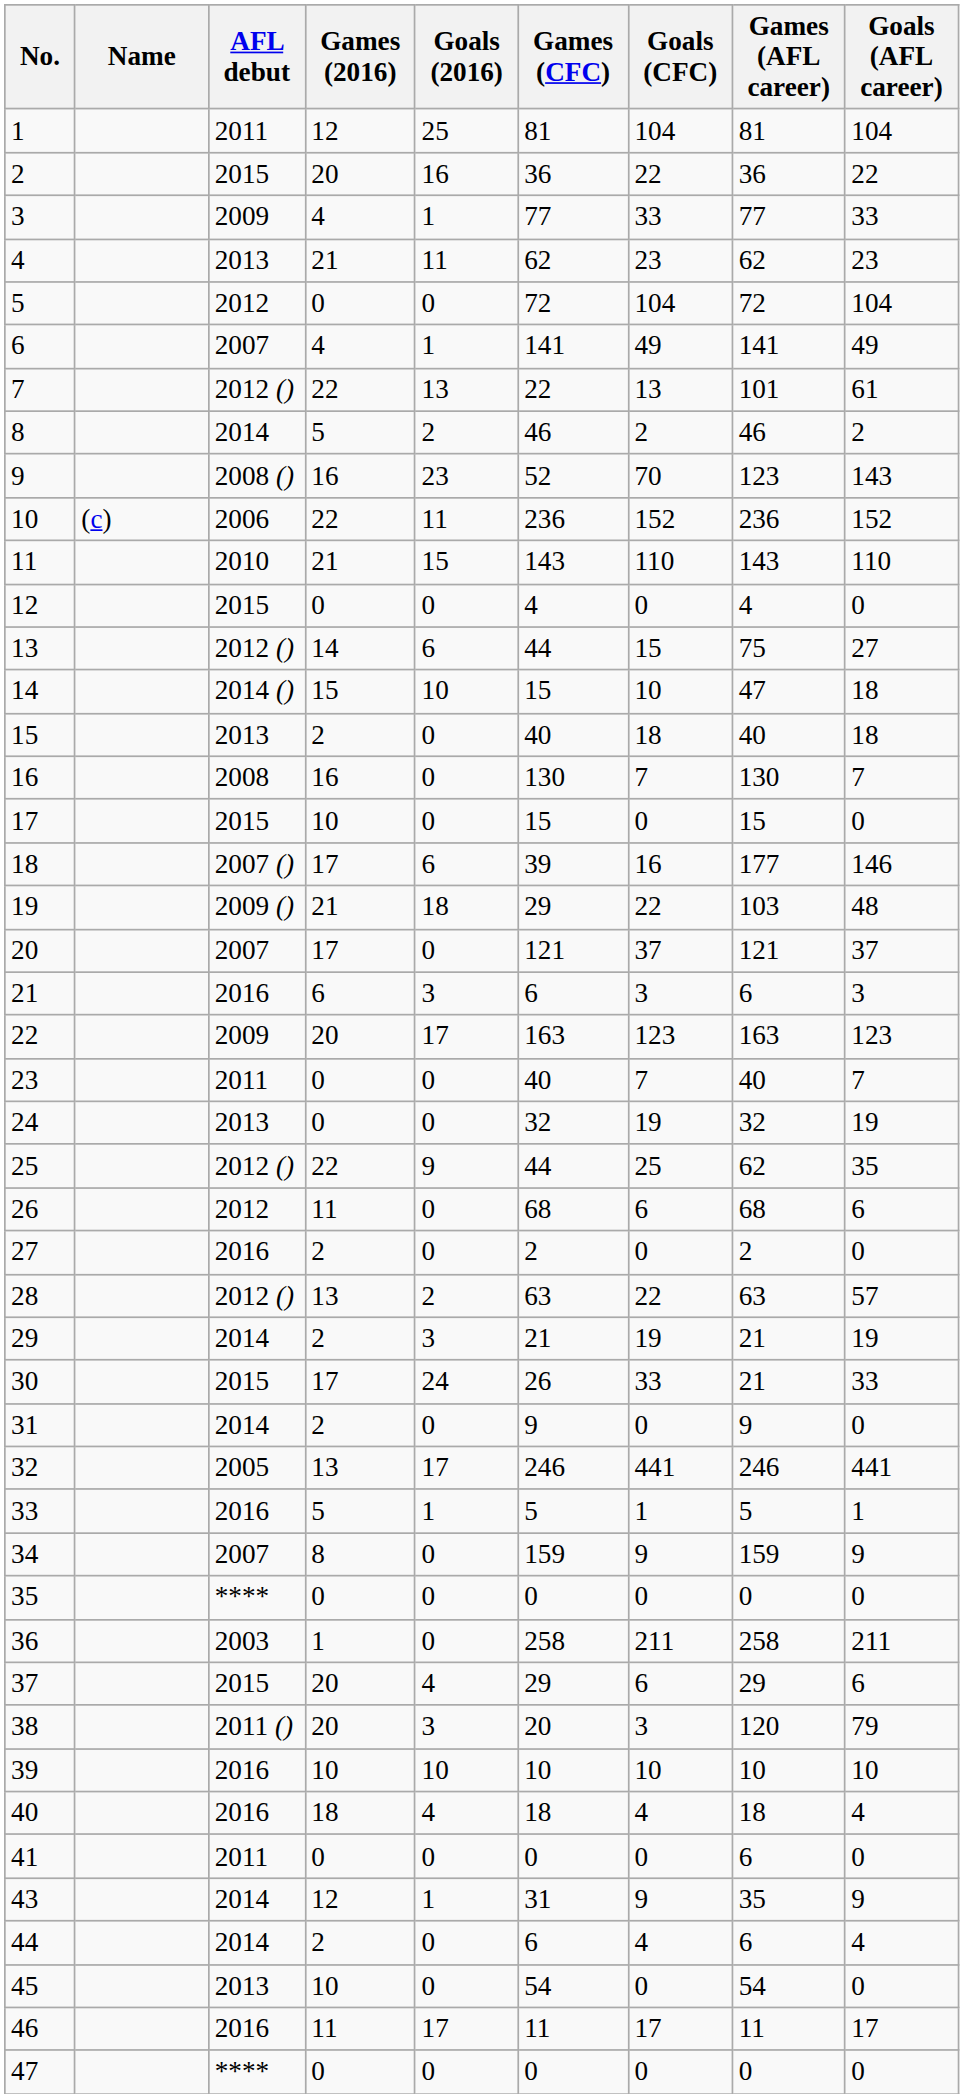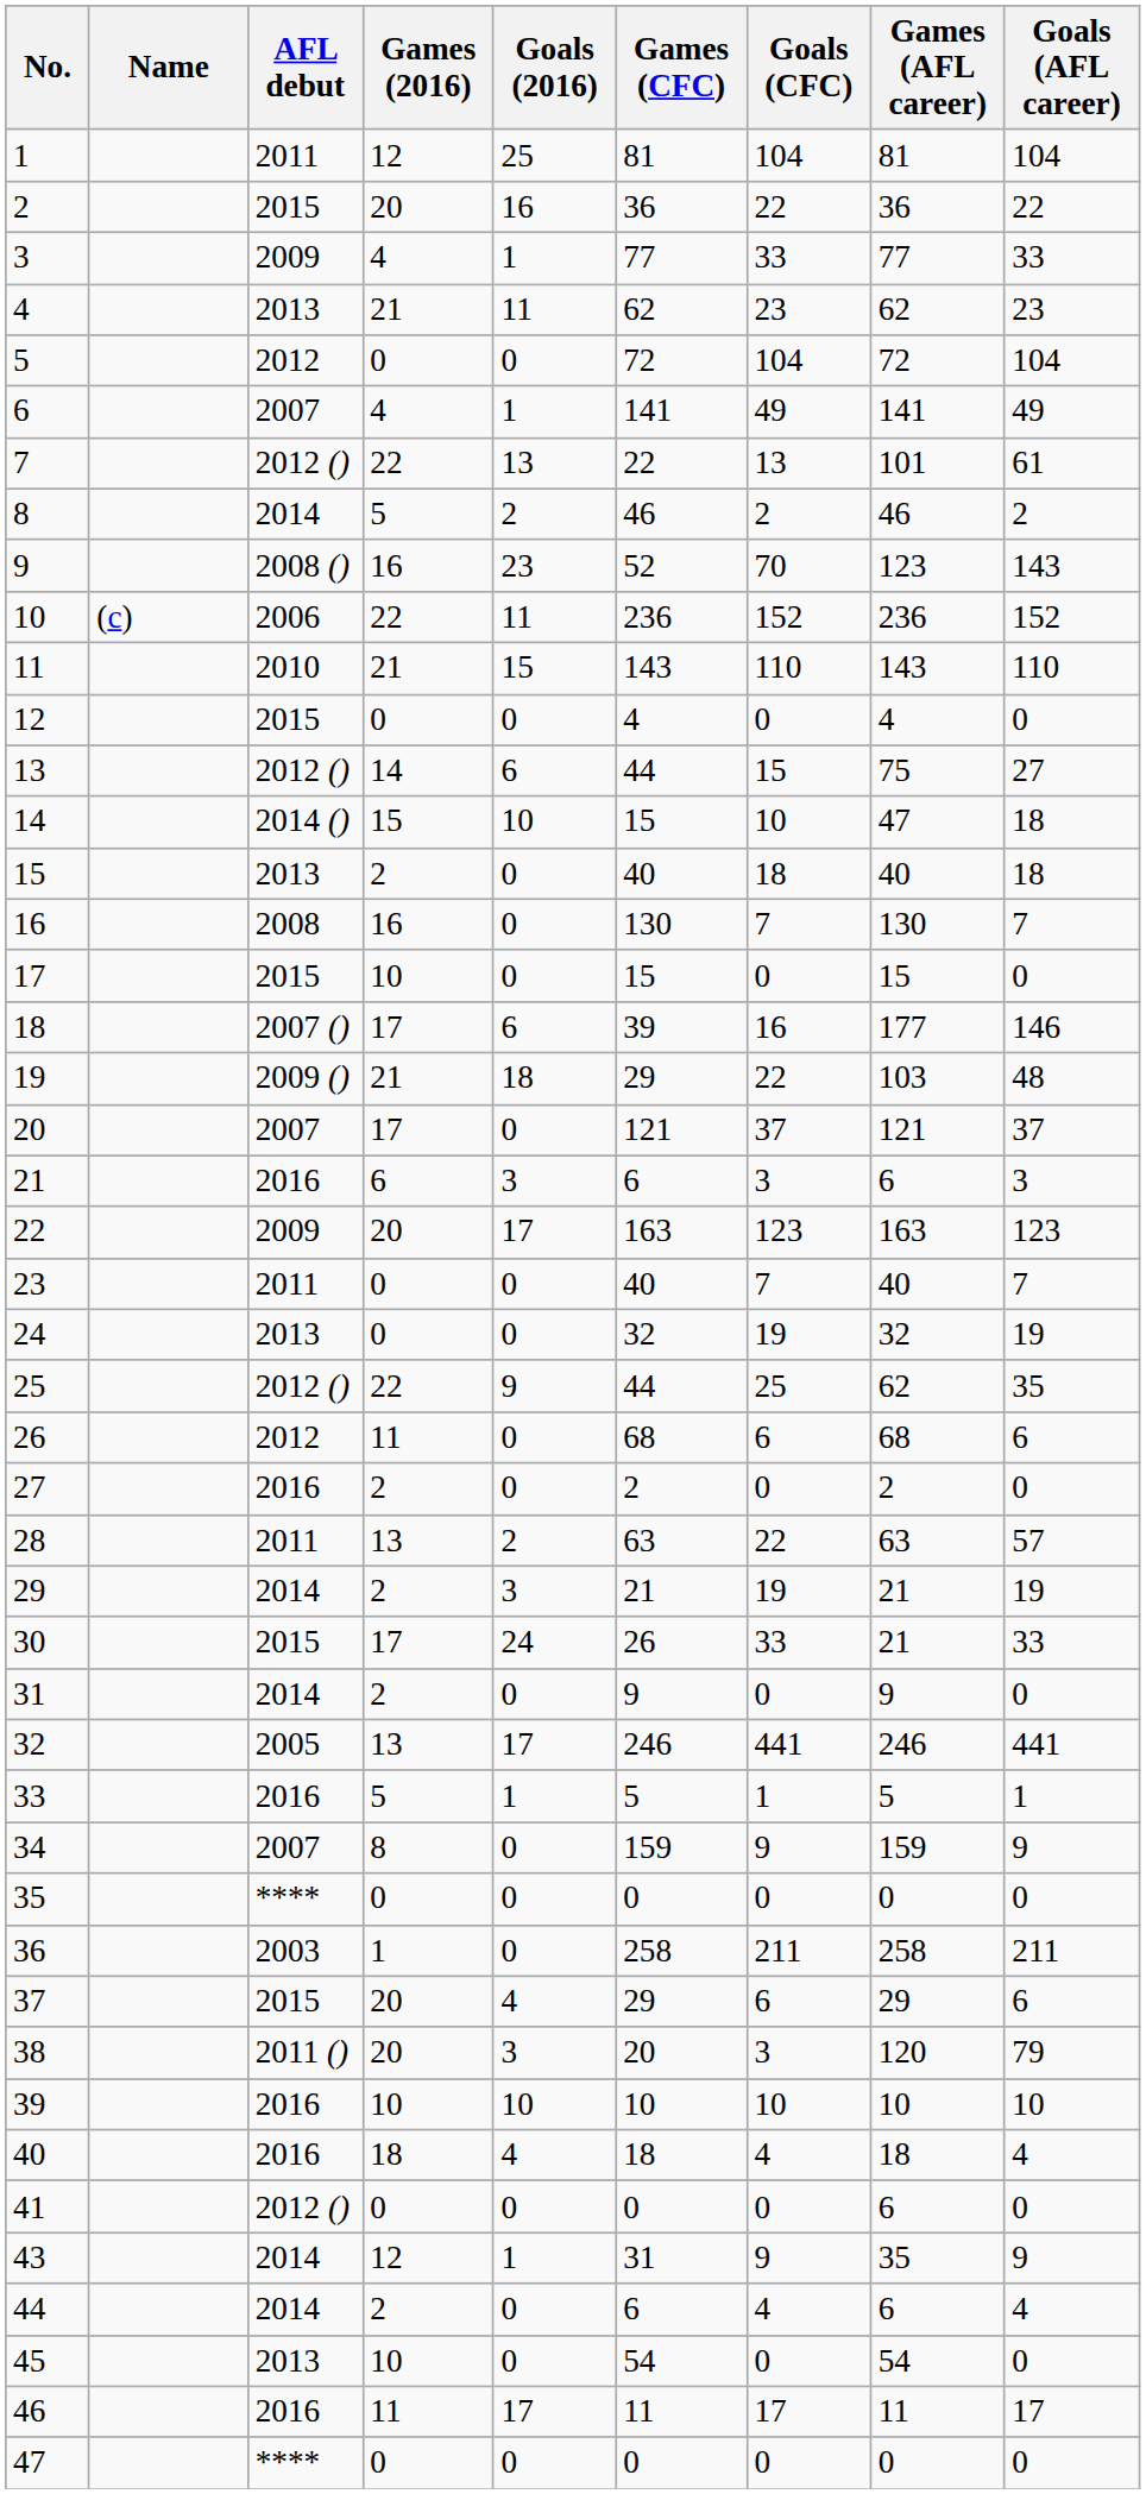28 | AFL debut: 2012 () -> 2011
41 | AFL debut: 2011 -> 2012 ()
